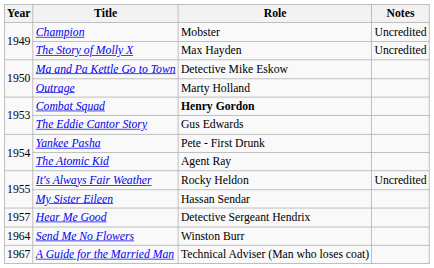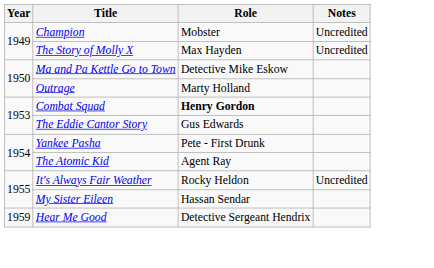Hear Me Good | Year: 1957 -> 1959
- row: 1964 | Send Me No Flowers | Winston Burr
- row: 1967 | A Guide for the Married Man | Technical Adviser (Man who loses coat)
